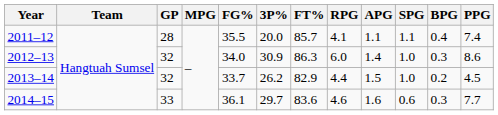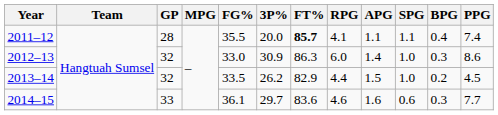2011–12 | FT%: normal -> bold
2012–13 | FG%: 34.0 -> 33.0
2013–14 | FG%: 33.7 -> 33.5
